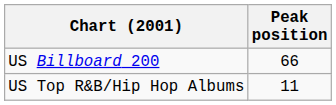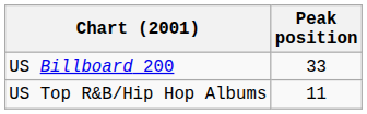US Billboard 200 | Peak position: 66 -> 33
